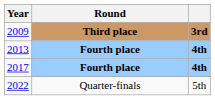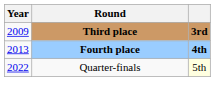- row: 2017 | Fourth place | 4th
2022 | column 3: no background -> lightyellow background
